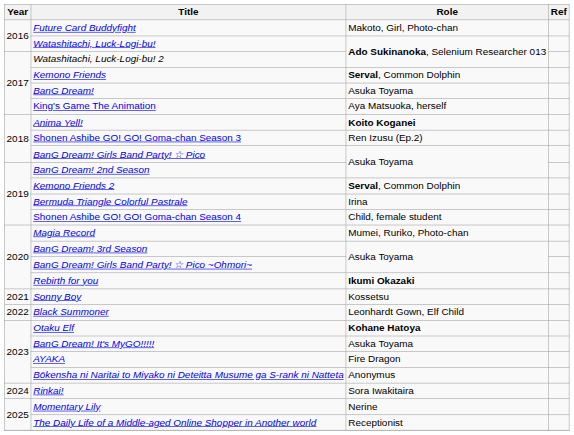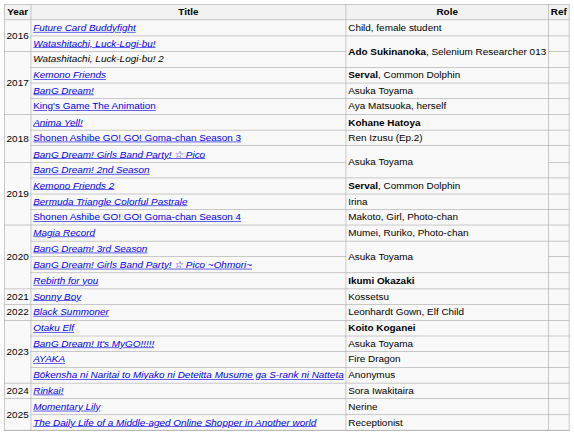Future Card Buddyfight | Role: Makoto, Girl, Photo-chan -> Child, female student
Anima Yell! | Role: Koito Koganei -> Kohane Hatoya
Shonen Ashibe GO! GO! Goma-chan Season 4 | Role: Child, female student -> Makoto, Girl, Photo-chan
Otaku Elf | Role: Kohane Hatoya -> Koito Koganei
